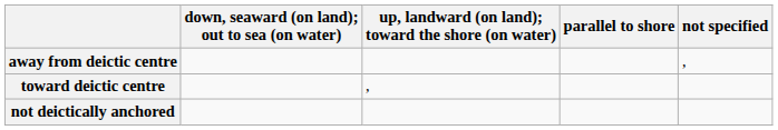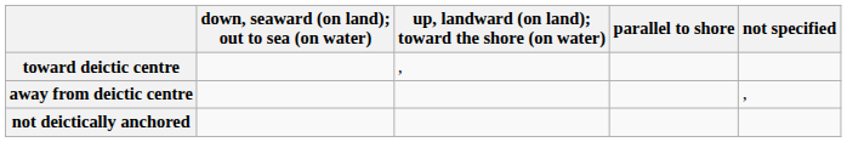rows swapped: away from deictic centre <-> toward deictic centre
